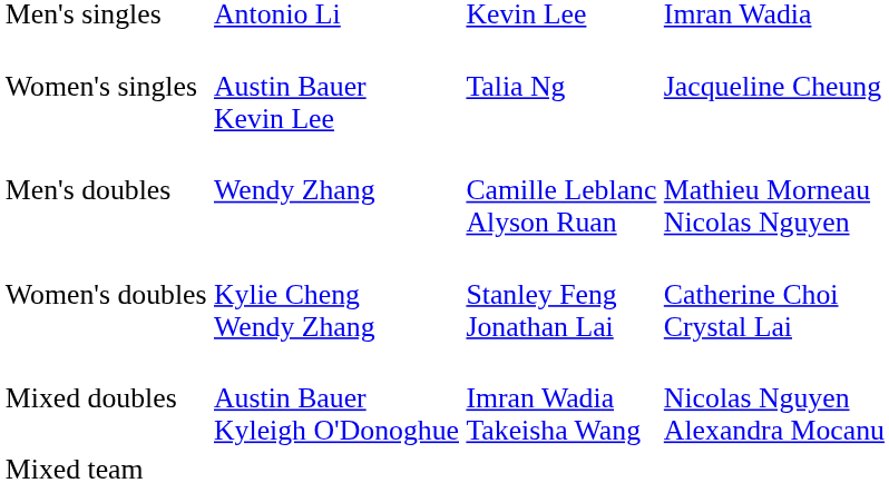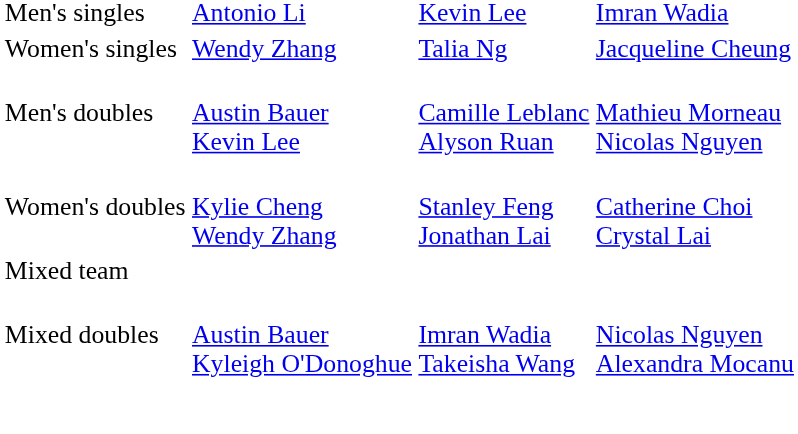Women's singles | column 2: Austin Bauer Kevin Lee -> Wendy Zhang
Men's doubles | column 2: Wendy Zhang -> Austin Bauer Kevin Lee
rows swapped: Mixed doubles <-> Mixed team
